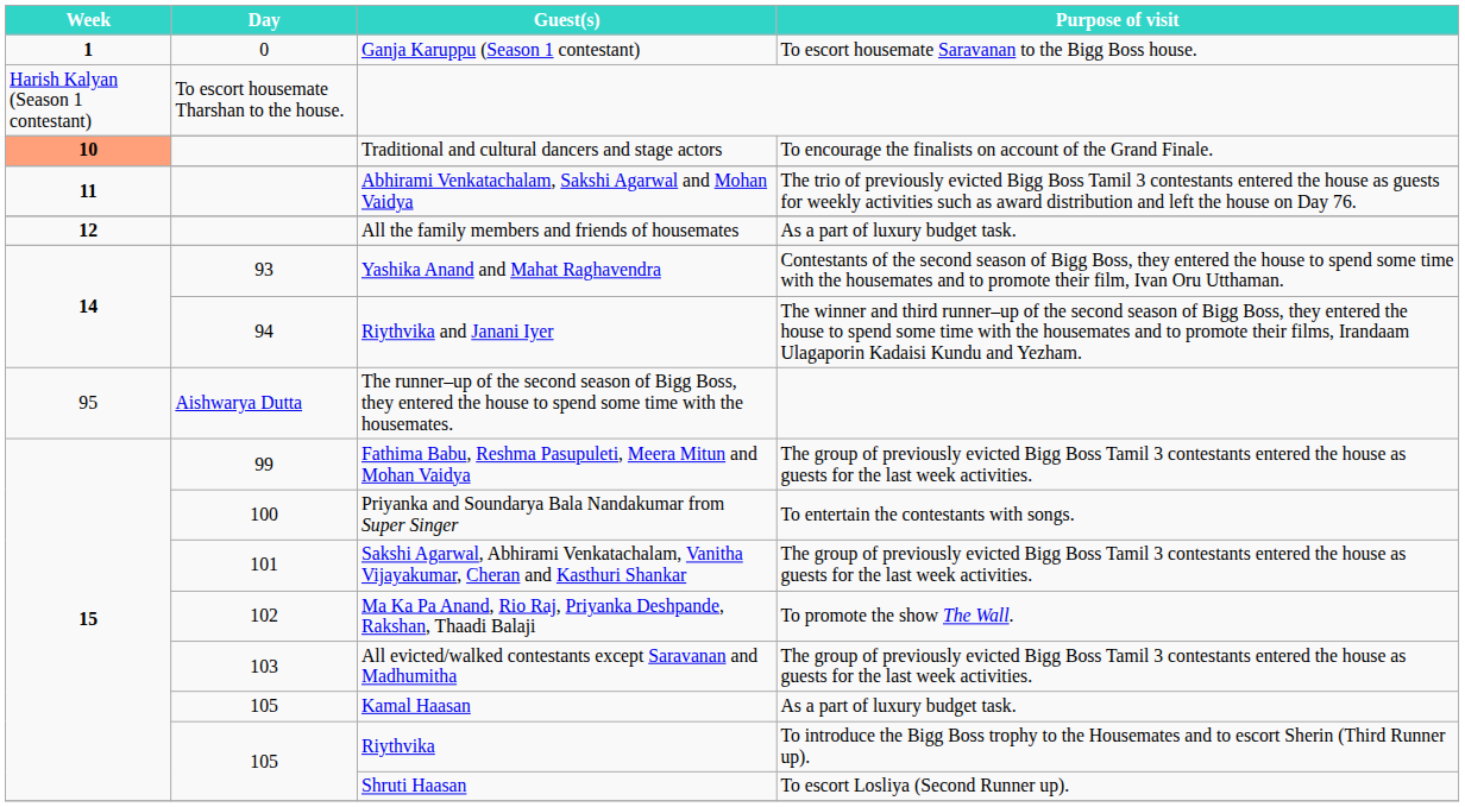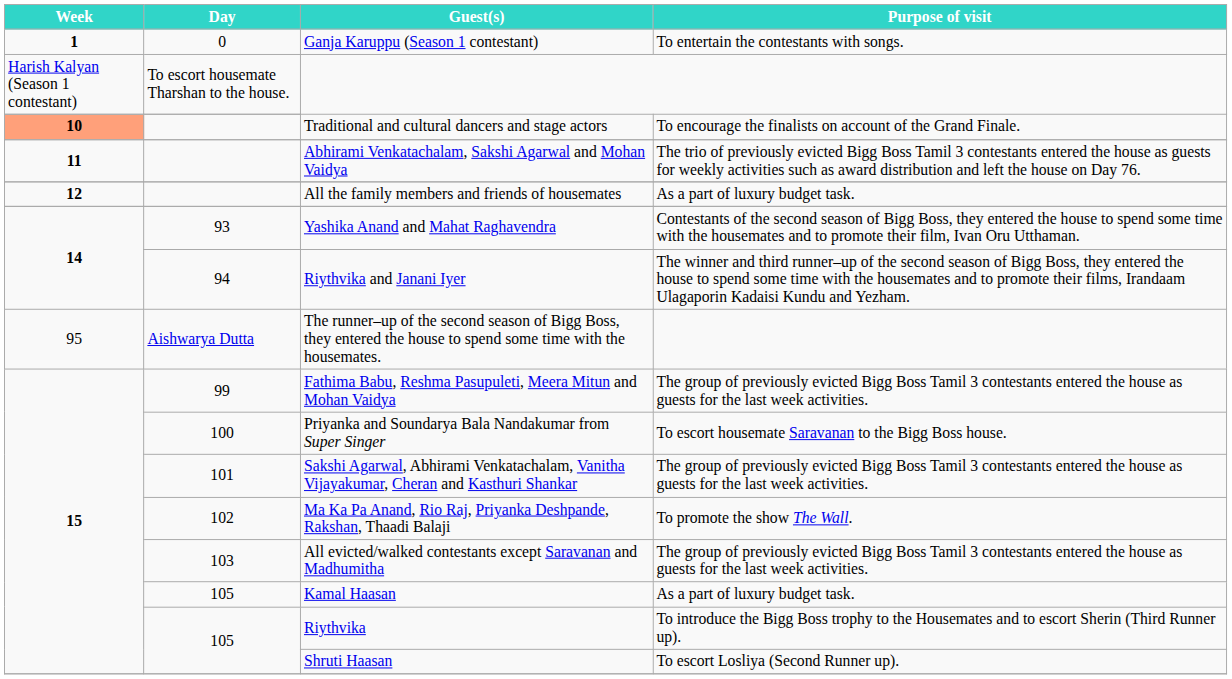Ganja Karuppu (Season 1 contestant) | Purpose of visit: To escort housemate Saravanan to the Bigg Boss house. -> To entertain the contestants with songs.
Priyanka and Soundarya Bala Nandakumar from Super Singer | Purpose of visit: To entertain the contestants with songs. -> To escort housemate Saravanan to the Bigg Boss house.
